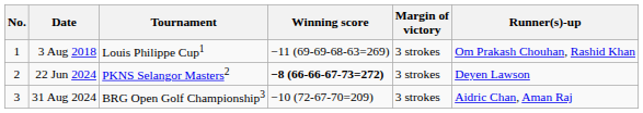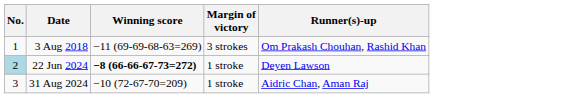- column: Tournament | Louis Philippe Cup1 | PKNS Selangor Masters2 | BRG Open Golf Championship3
22 Jun 2024 | No.: no background -> lightblue background
22 Jun 2024 | Margin of victory: 3 strokes -> 1 stroke
31 Aug 2024 | Margin of victory: 3 strokes -> 1 stroke
